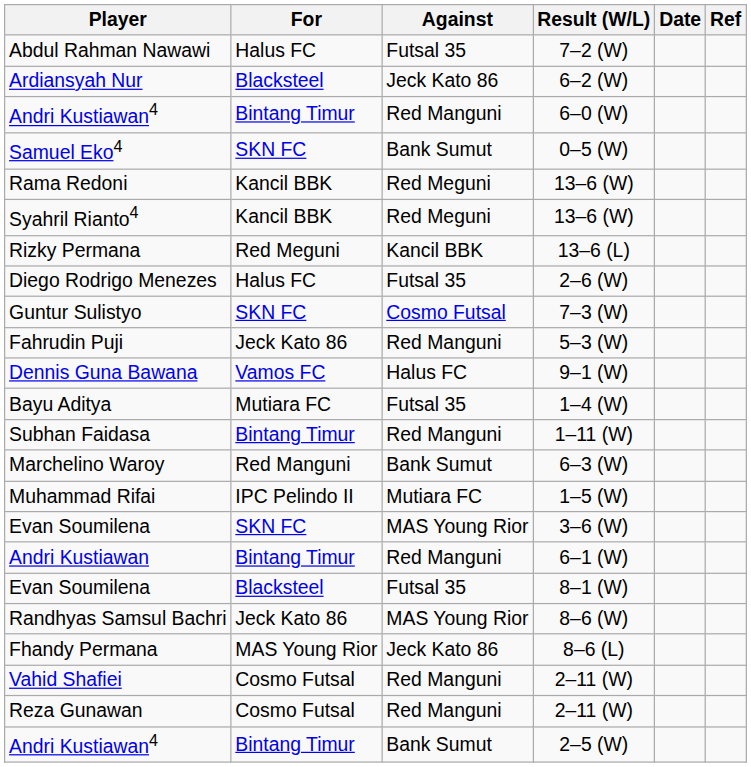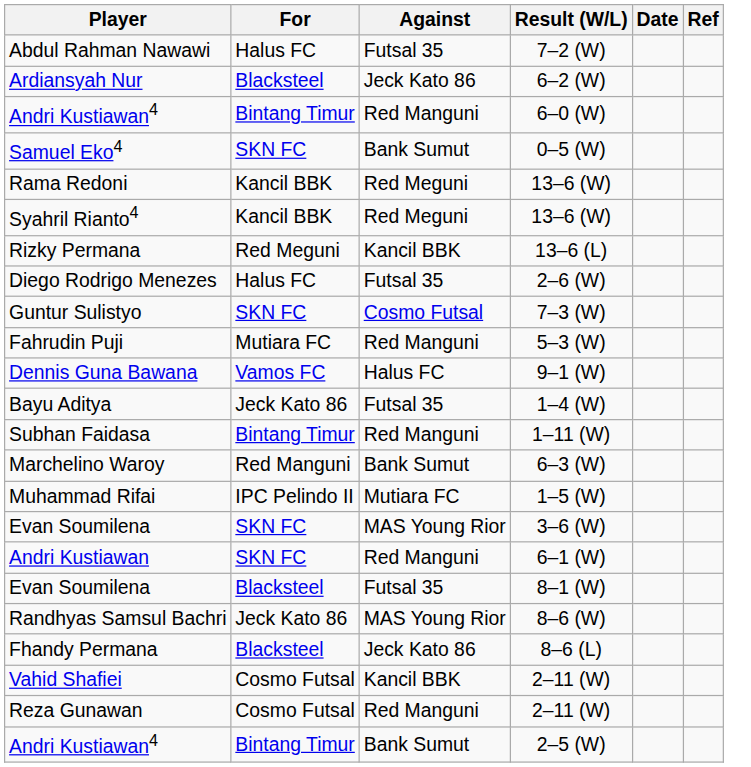Fahrudin Puji | For: Jeck Kato 86 -> Mutiara FC
Bayu Aditya | For: Mutiara FC -> Jeck Kato 86
Andri Kustiawan | For: Bintang Timur -> SKN FC
Fhandy Permana | For: MAS Young Rior -> Blacksteel
Vahid Shafiei | Against: Red Manguni -> Kancil BBK
